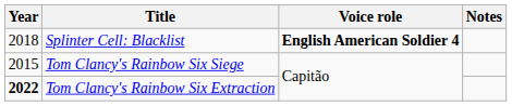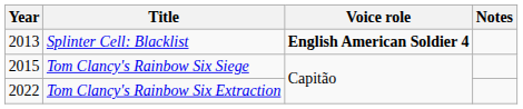Splinter Cell: Blacklist | Year: 2018 -> 2013
Tom Clancy's Rainbow Six Extraction | Year: bold -> normal
